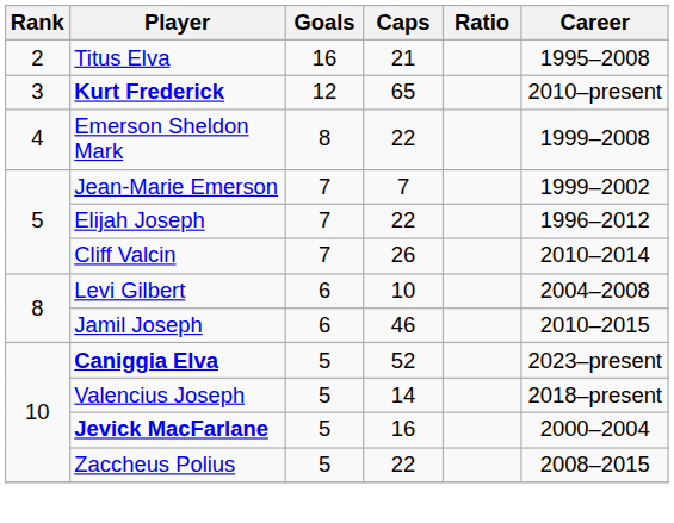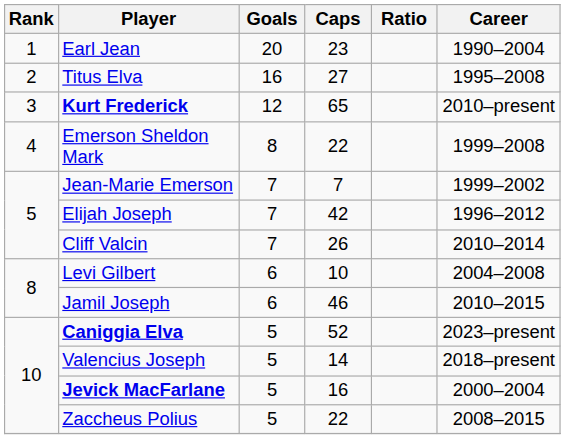+ row: 1 | Earl Jean | 20 | 23 | 1990–2004
Titus Elva | Caps: 21 -> 27
Elijah Joseph | Caps: 22 -> 42
